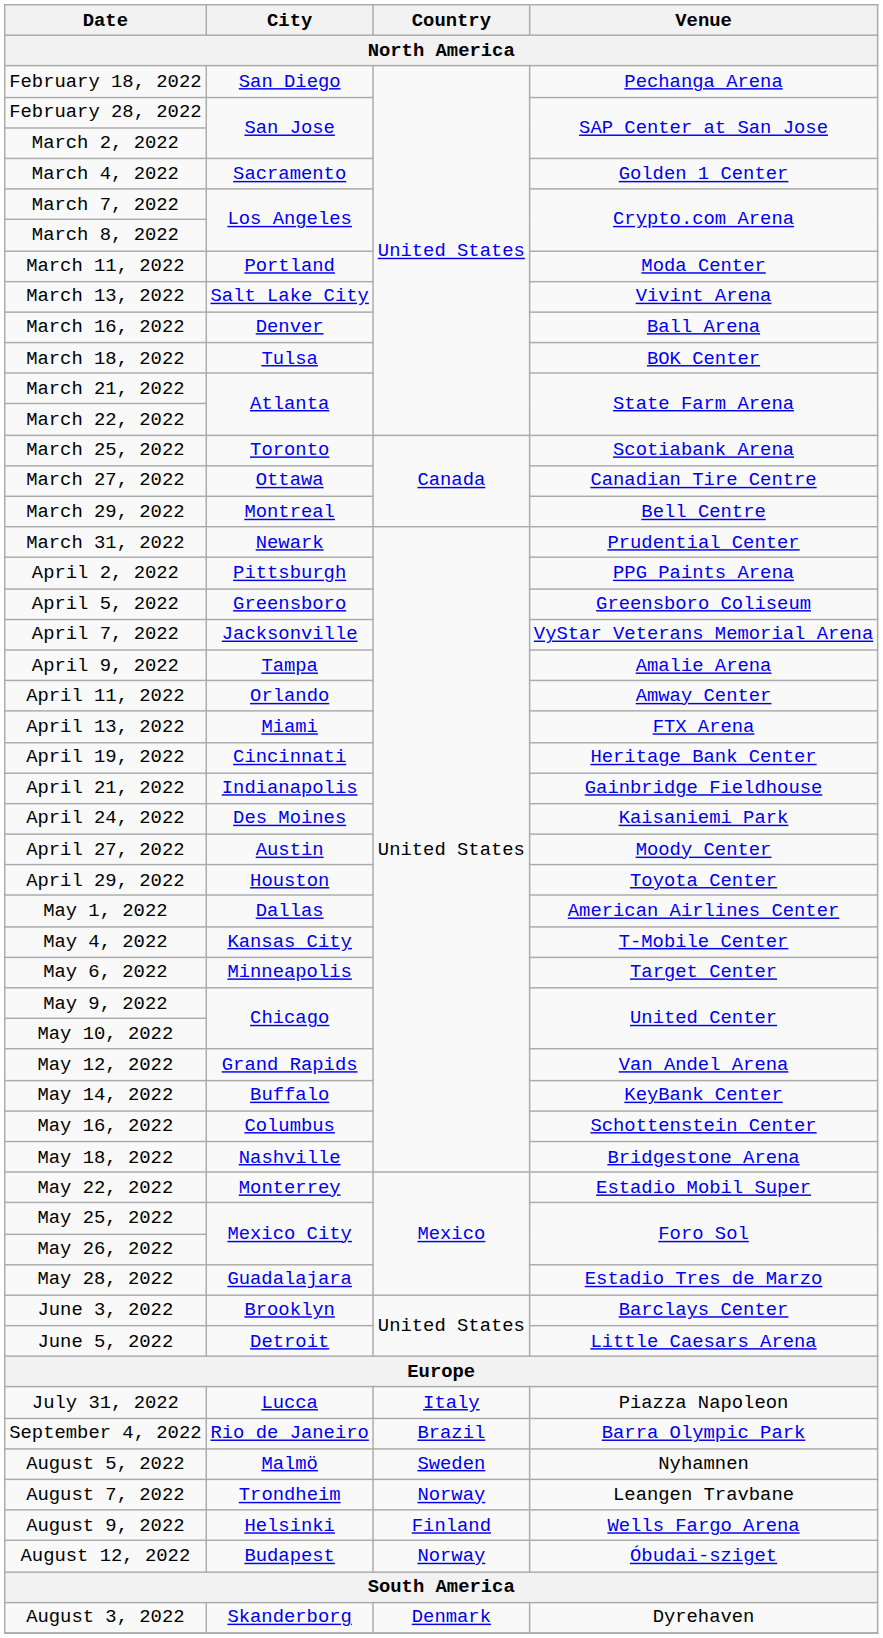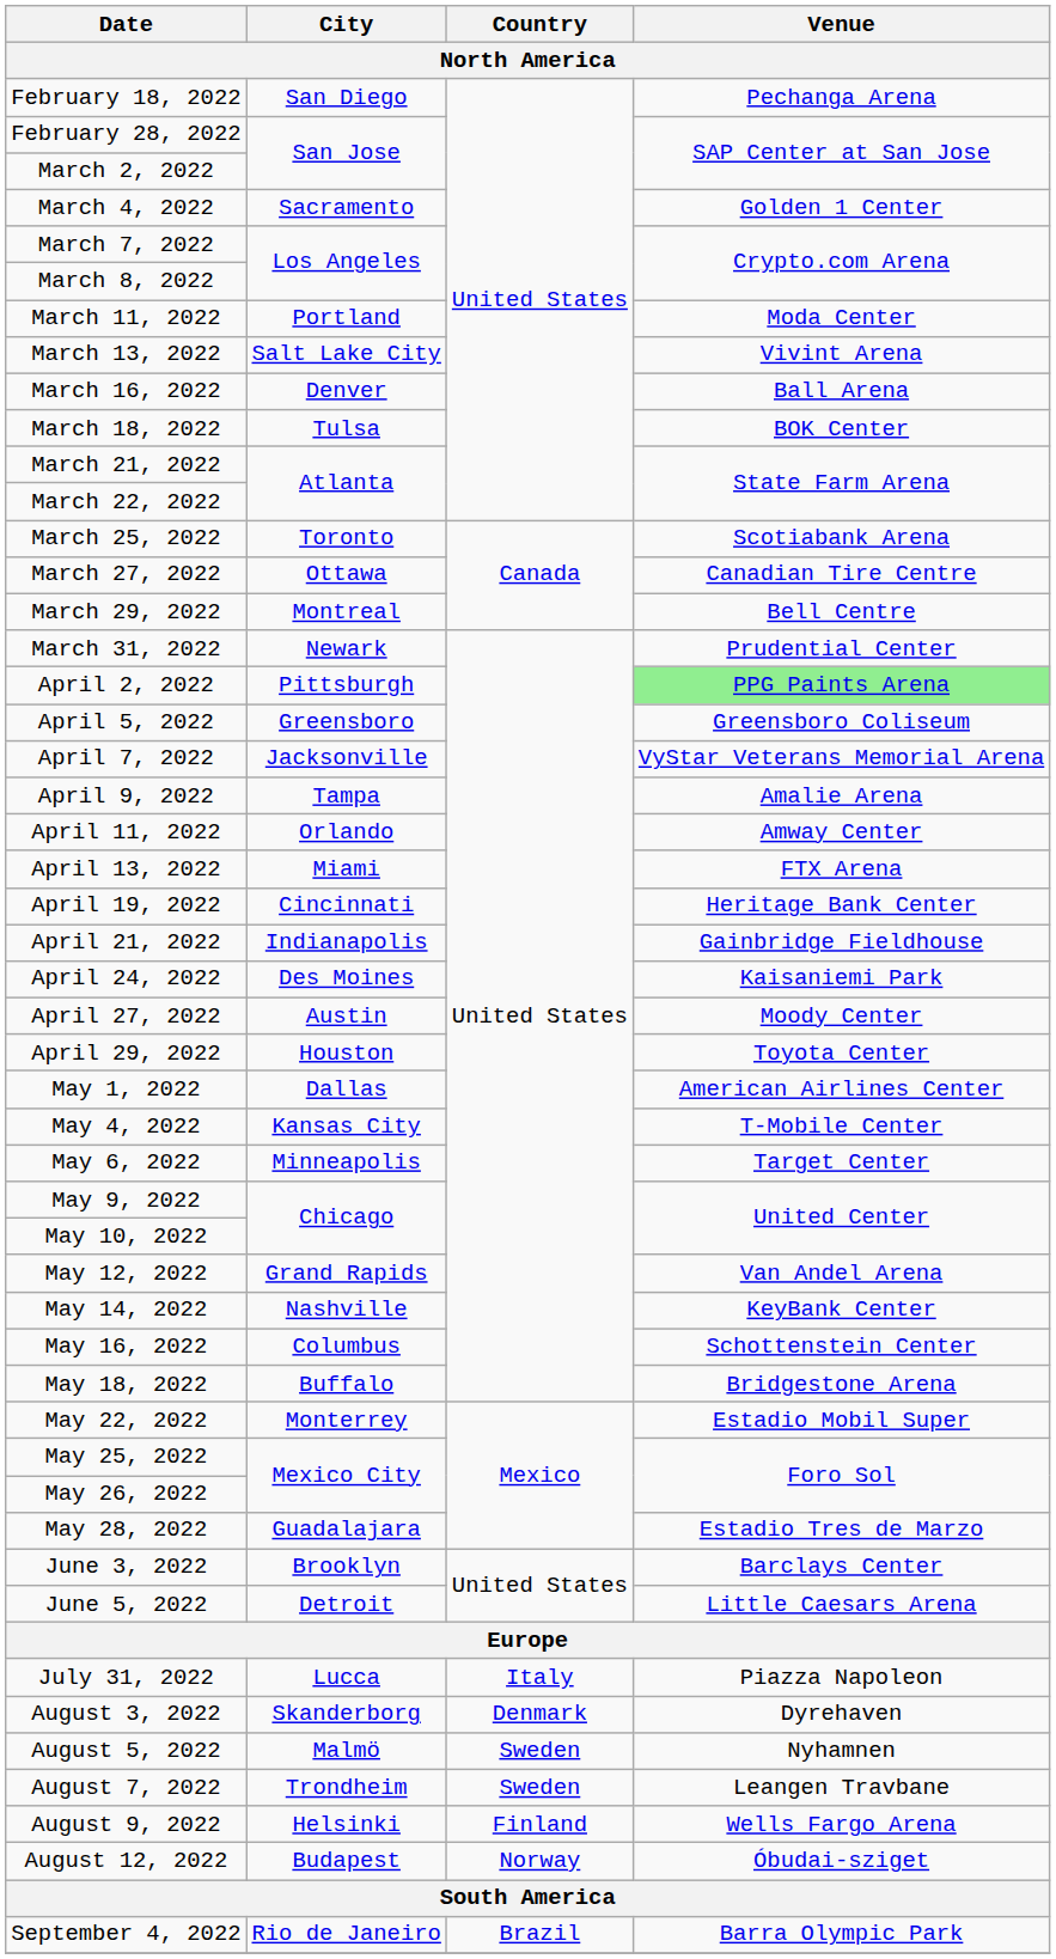April 2, 2022 | Venue: no background -> lightgreen background
May 14, 2022 | City: Buffalo -> Nashville
May 18, 2022 | City: Nashville -> Buffalo
rows swapped: August 3, 2022 <-> September 4, 2022
August 7, 2022 | Country: Norway -> Sweden
